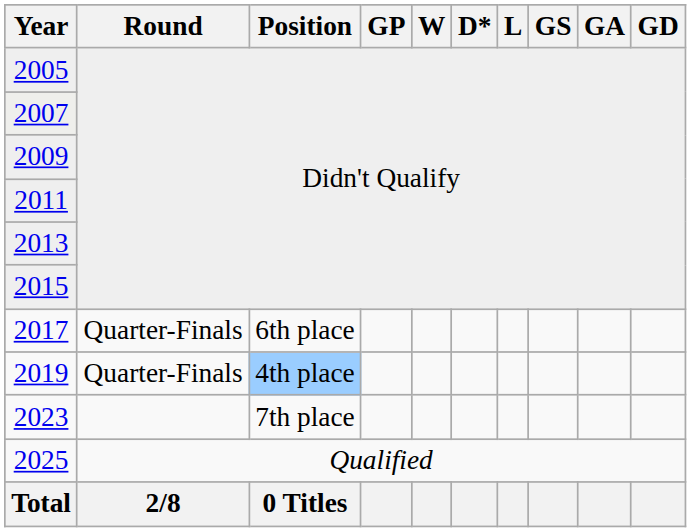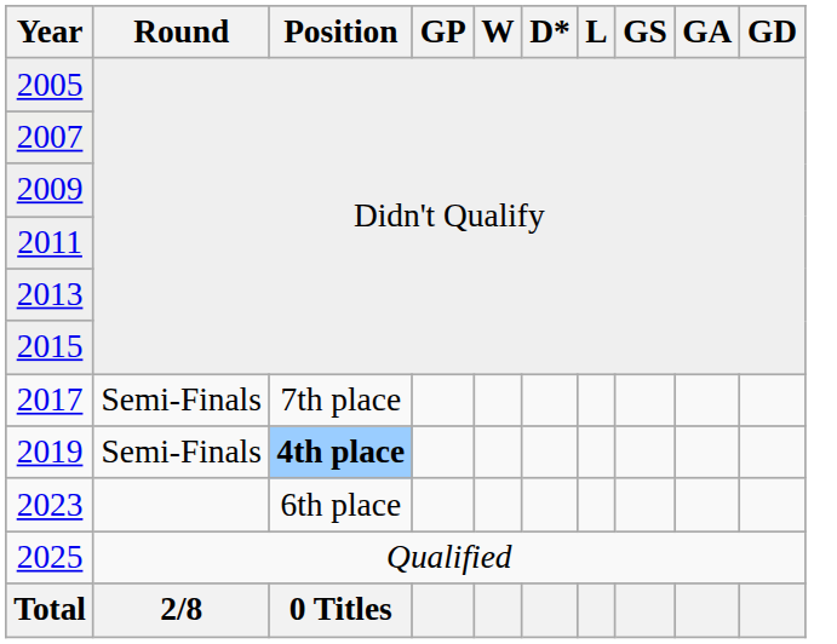2017 | Round: Quarter-Finals -> Semi-Finals
2017 | Position: 6th place -> 7th place
2019 | Round: Quarter-Finals -> Semi-Finals
2019 | Position: normal -> bold
2023 | Position: 7th place -> 6th place
